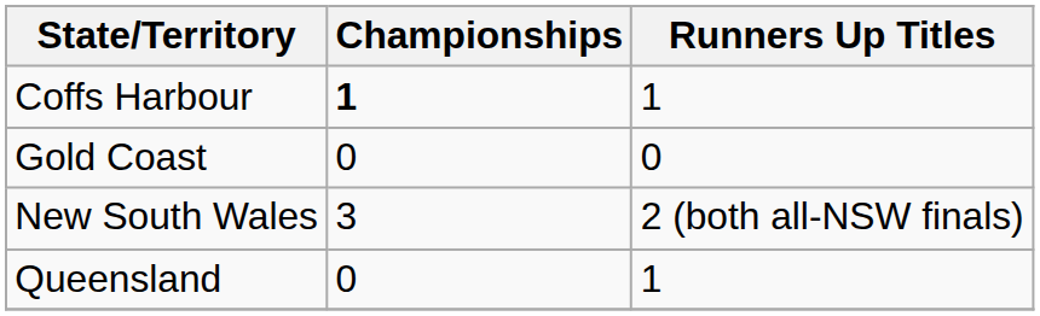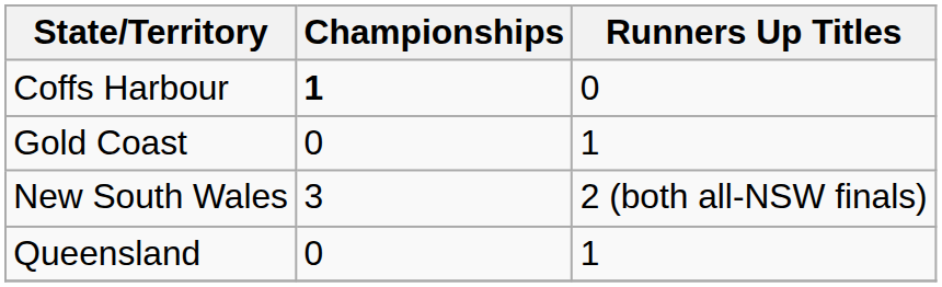Coffs Harbour | Runners Up Titles: 1 -> 0
Gold Coast | Runners Up Titles: 0 -> 1
